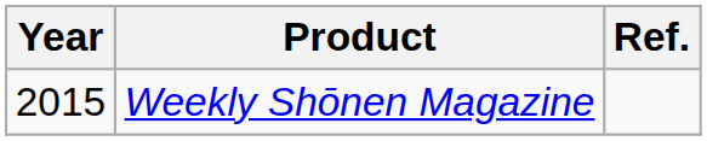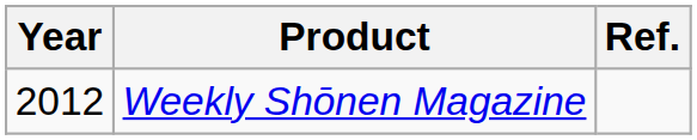Weekly Shōnen Magazine | Year: 2015 -> 2012
